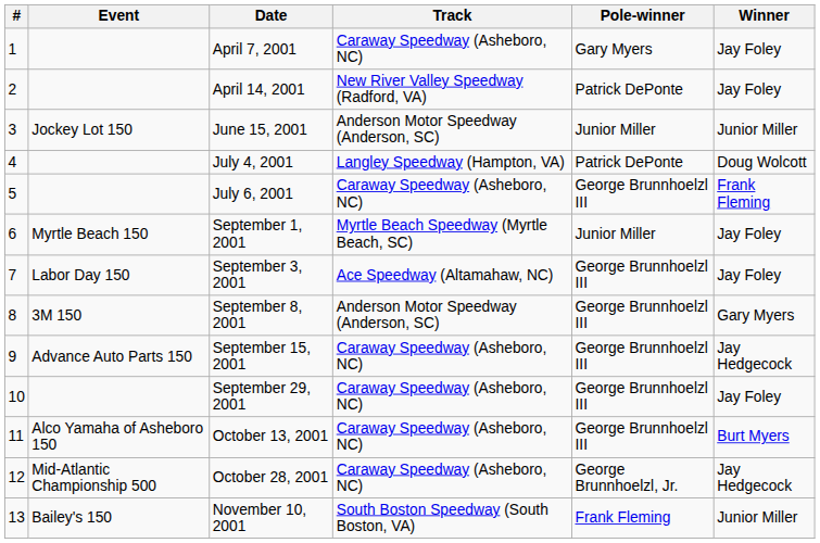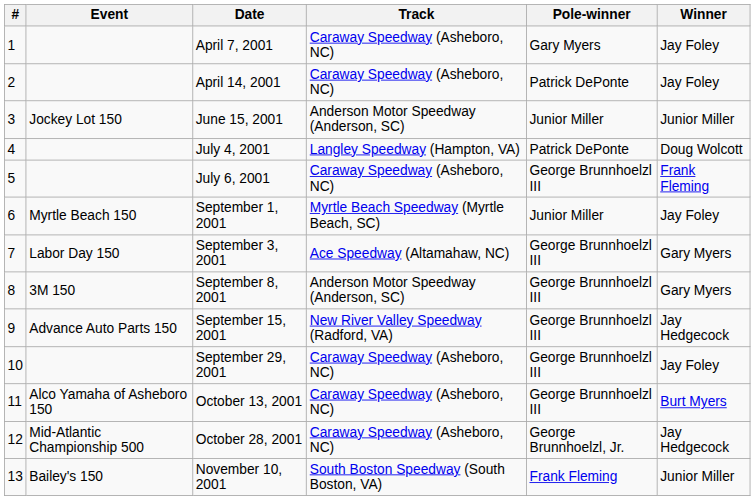April 14, 2001 | Track: New River Valley Speedway (Radford, VA) -> Caraway Speedway (Asheboro, NC)
September 3, 2001 | Winner: Jay Foley -> Gary Myers
September 15, 2001 | Track: Caraway Speedway (Asheboro, NC) -> New River Valley Speedway (Radford, VA)
